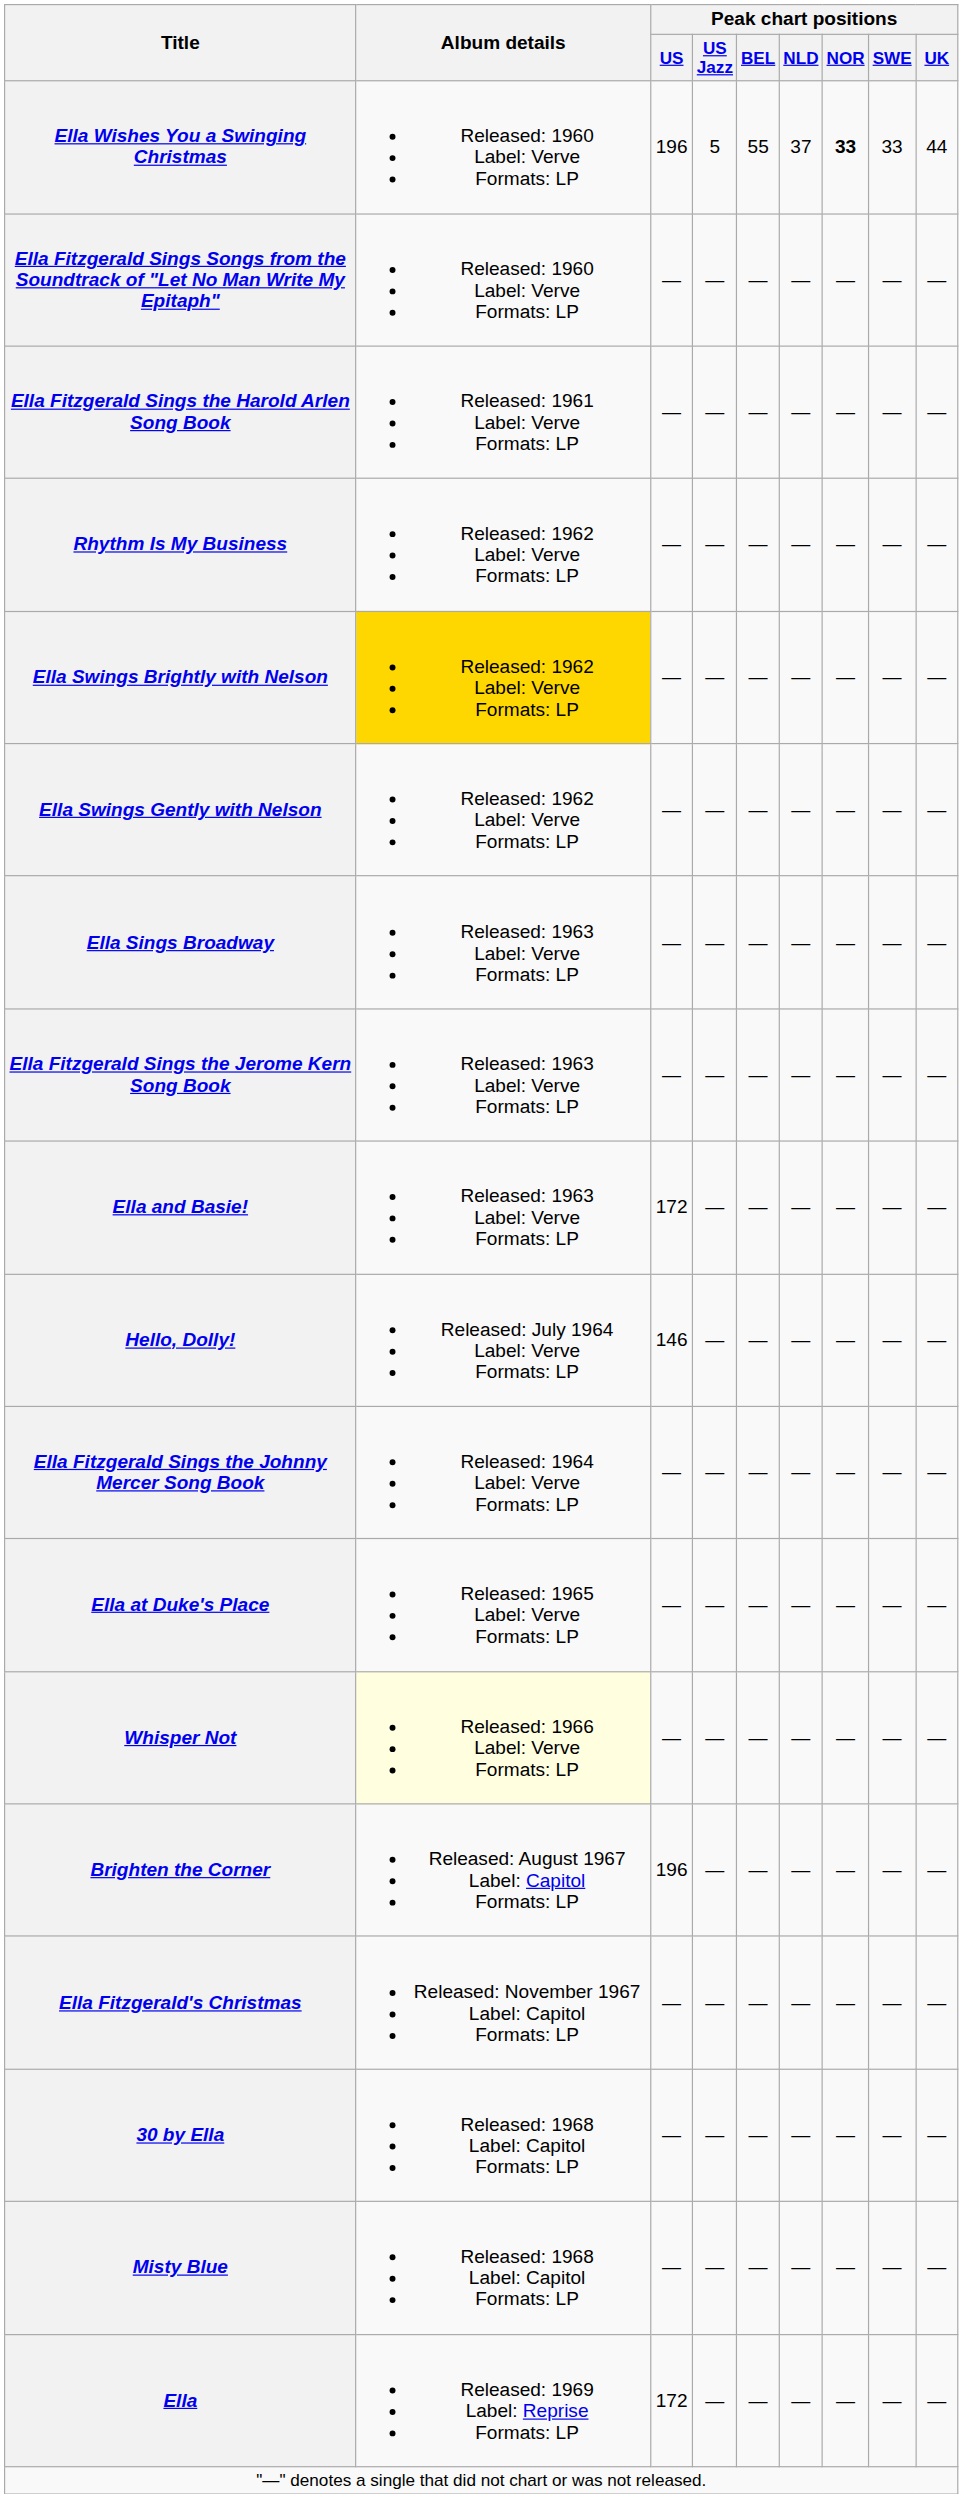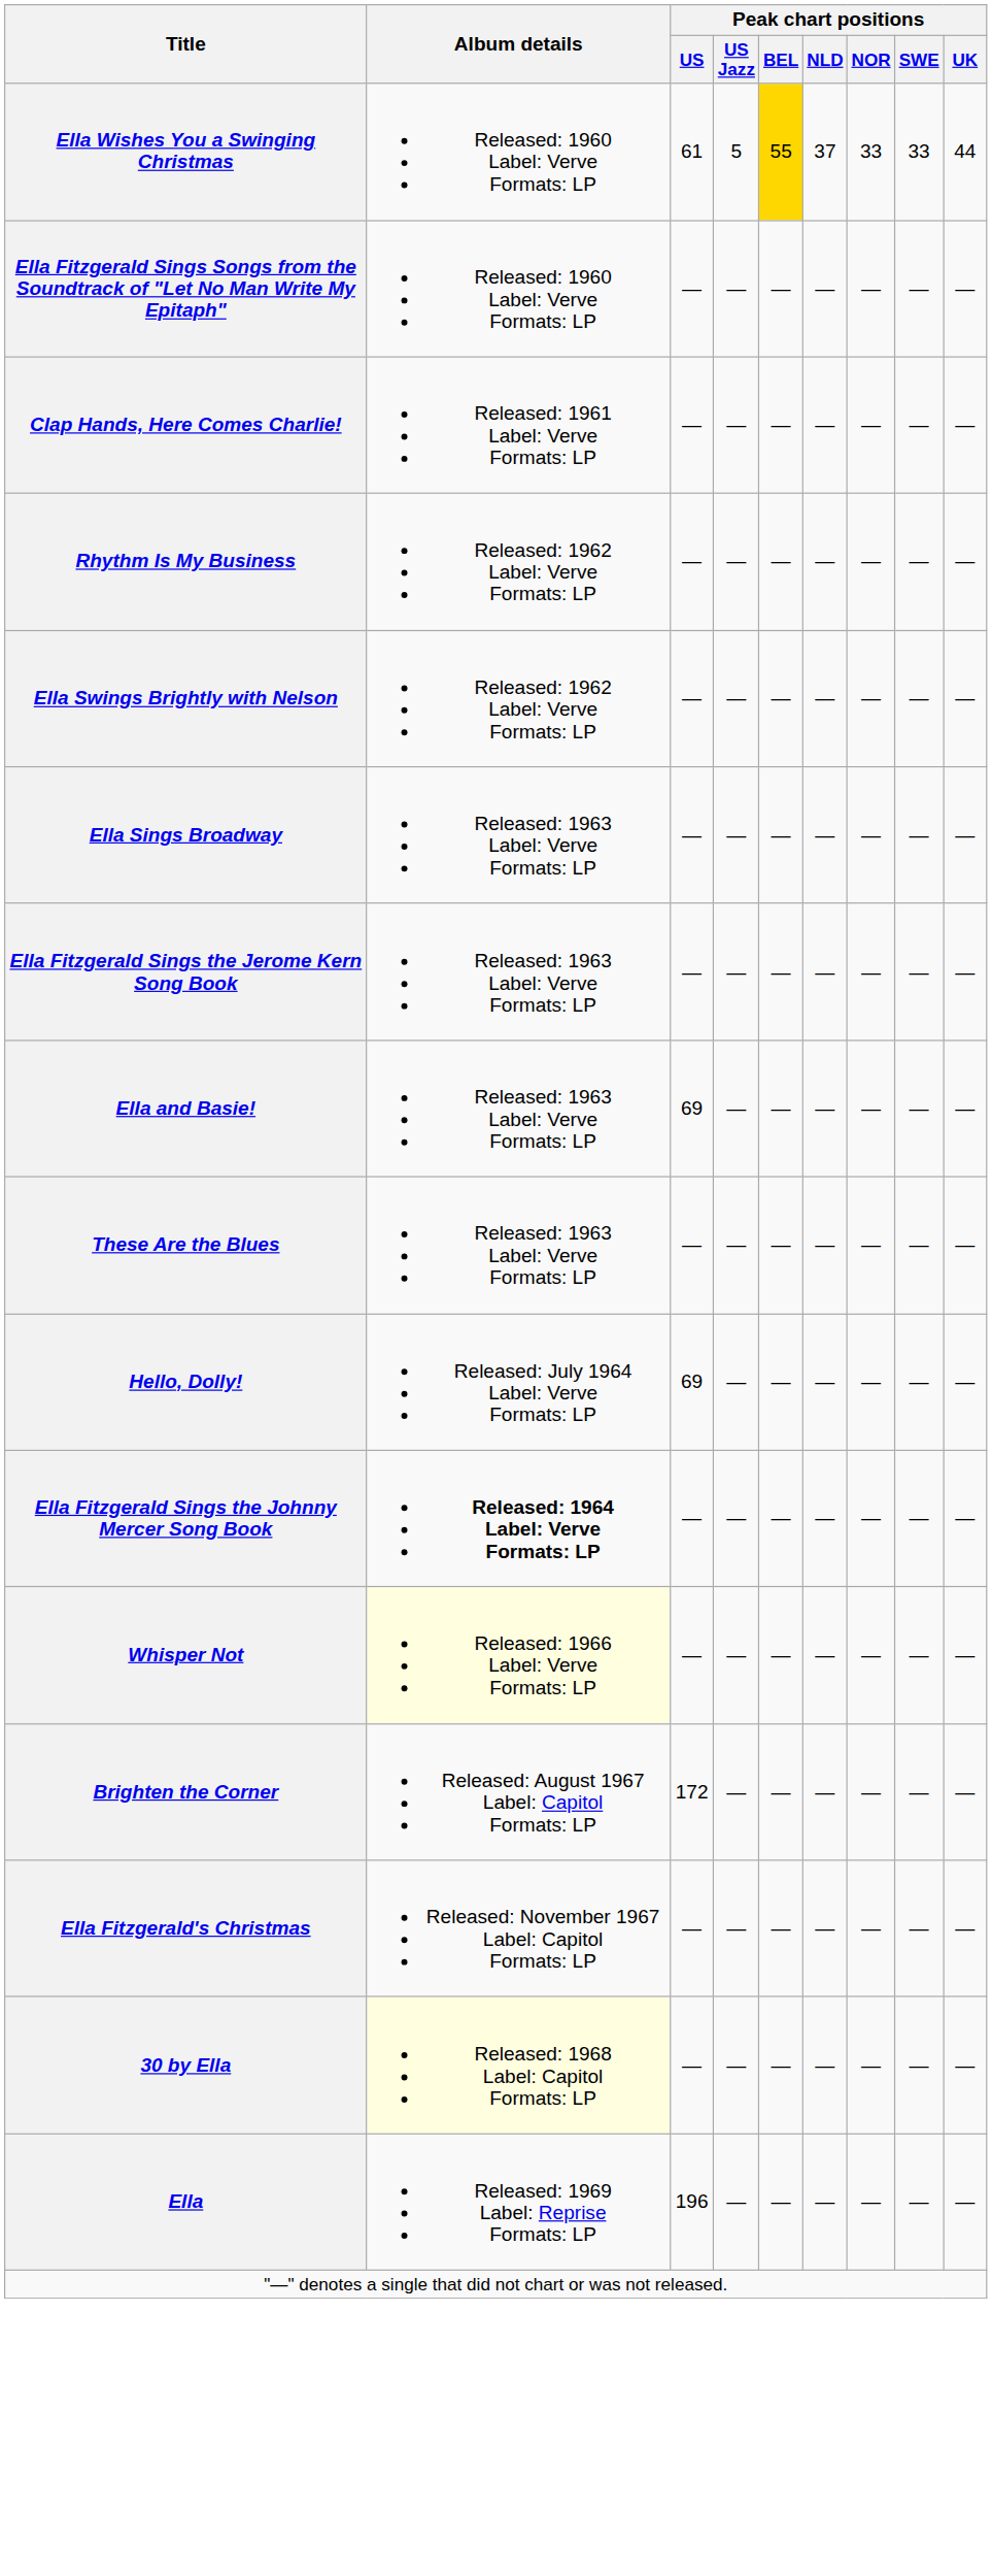Ella Wishes You a Swinging Christmas | Peak chart positions / US: 196 -> 61
Ella Wishes You a Swinging Christmas | Peak chart positions / BEL: no background -> gold background
Ella Wishes You a Swinging Christmas | Peak chart positions / NOR: bold -> normal
- row: Ella Fitzgerald Sings the Harold Arlen Song Book | Released: 1961 Label: Verve Formats: LP | — | — | — | — | — | — | —
+ row: Clap Hands, Here Comes Charlie! | Released: 1961 Label: Verve Formats: LP | — | — | — | — | — | — | —
Ella Swings Brightly with Nelson | Album details: gold background -> no background
- row: Ella Swings Gently with Nelson | Released: 1962 Label: Verve Formats: LP | — | — | — | — | — | — | —
Ella and Basie! | Peak chart positions / US: 172 -> 69
+ row: These Are the Blues | Released: 1963 Label: Verve Formats: LP | — | — | — | — | — | — | —
Hello, Dolly! | Peak chart positions / US: 146 -> 69
Ella Fitzgerald Sings the Johnny Mercer Song Book | Album details: normal -> bold
- row: Ella at Duke's Place | Released: 1965 Label: Verve Formats: LP | — | — | — | — | — | — | —
Brighten the Corner | Peak chart positions / US: 196 -> 172
30 by Ella | Album details: no background -> lightyellow background
- row: Misty Blue | Released: 1968 Label: Capitol Formats: LP | — | — | — | — | — | — | —
Ella | Peak chart positions / US: 172 -> 196
